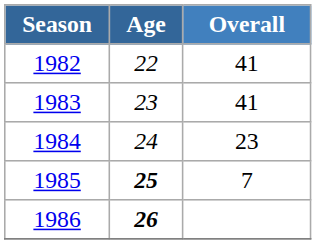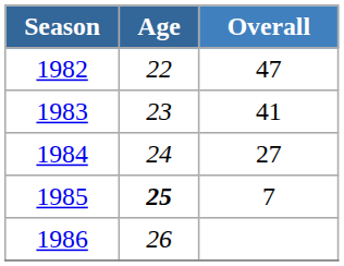1982 | Overall: 41 -> 47
1984 | Overall: 23 -> 27
1986 | Age: bold -> normal
